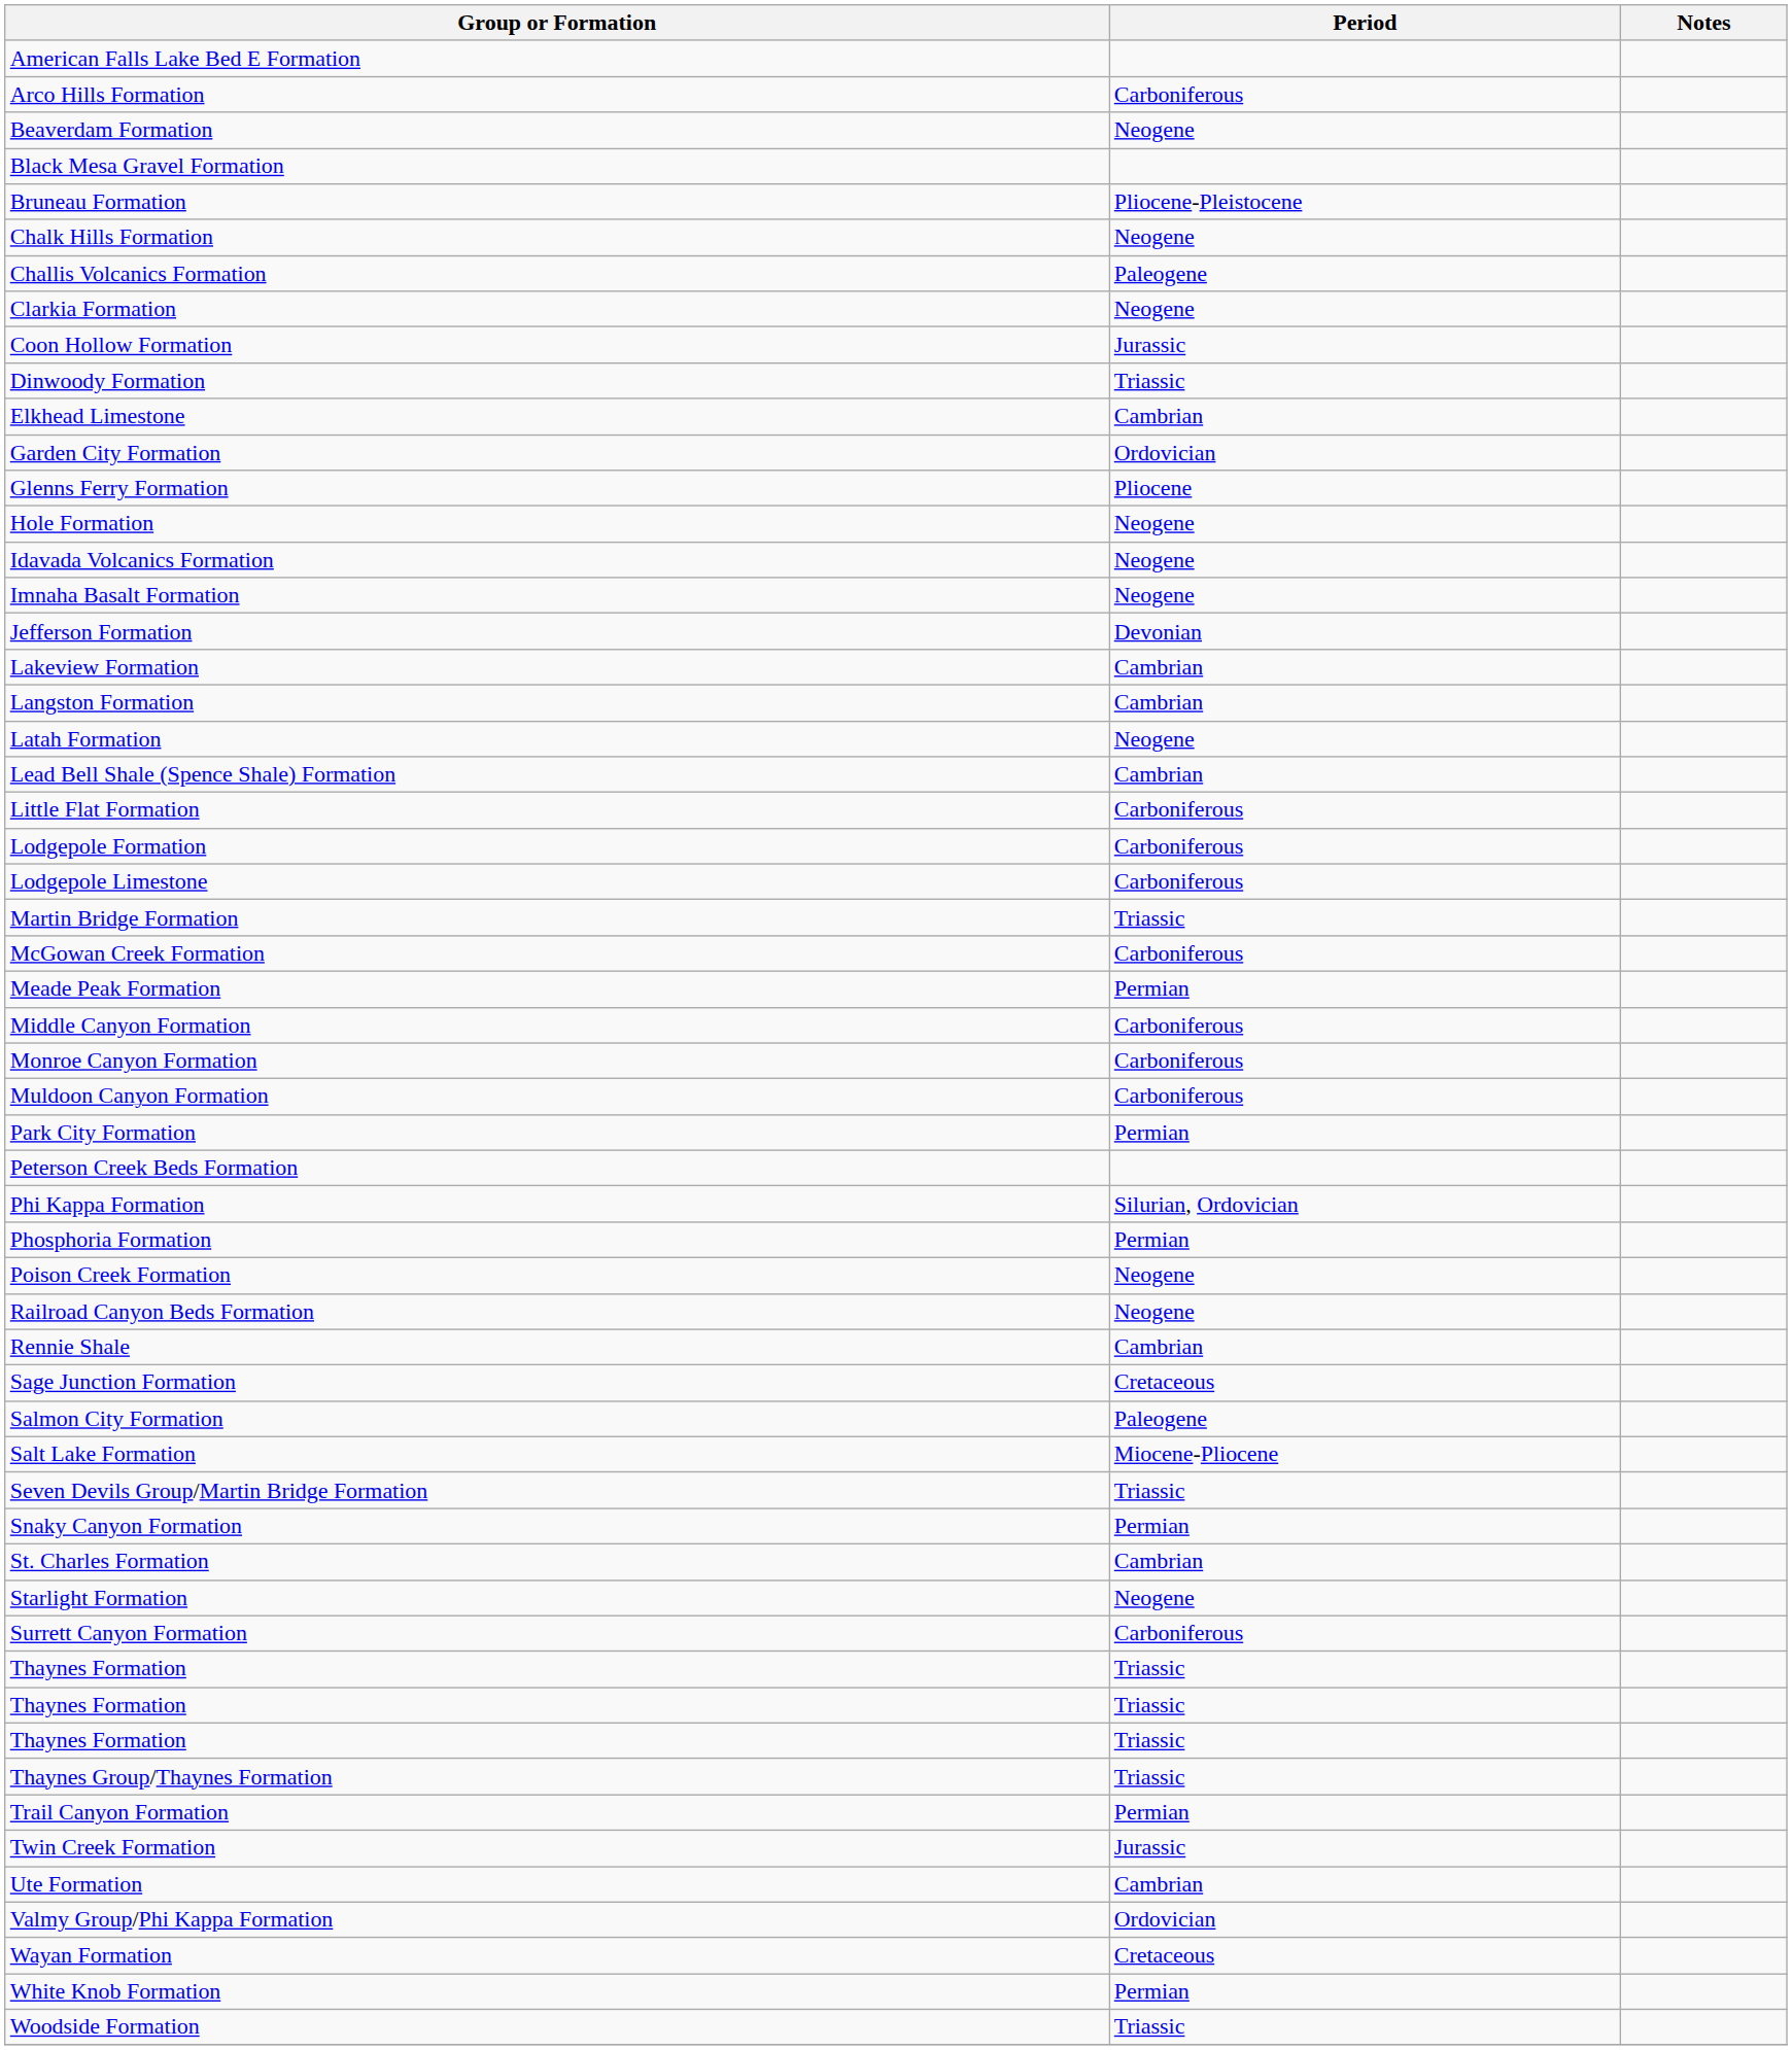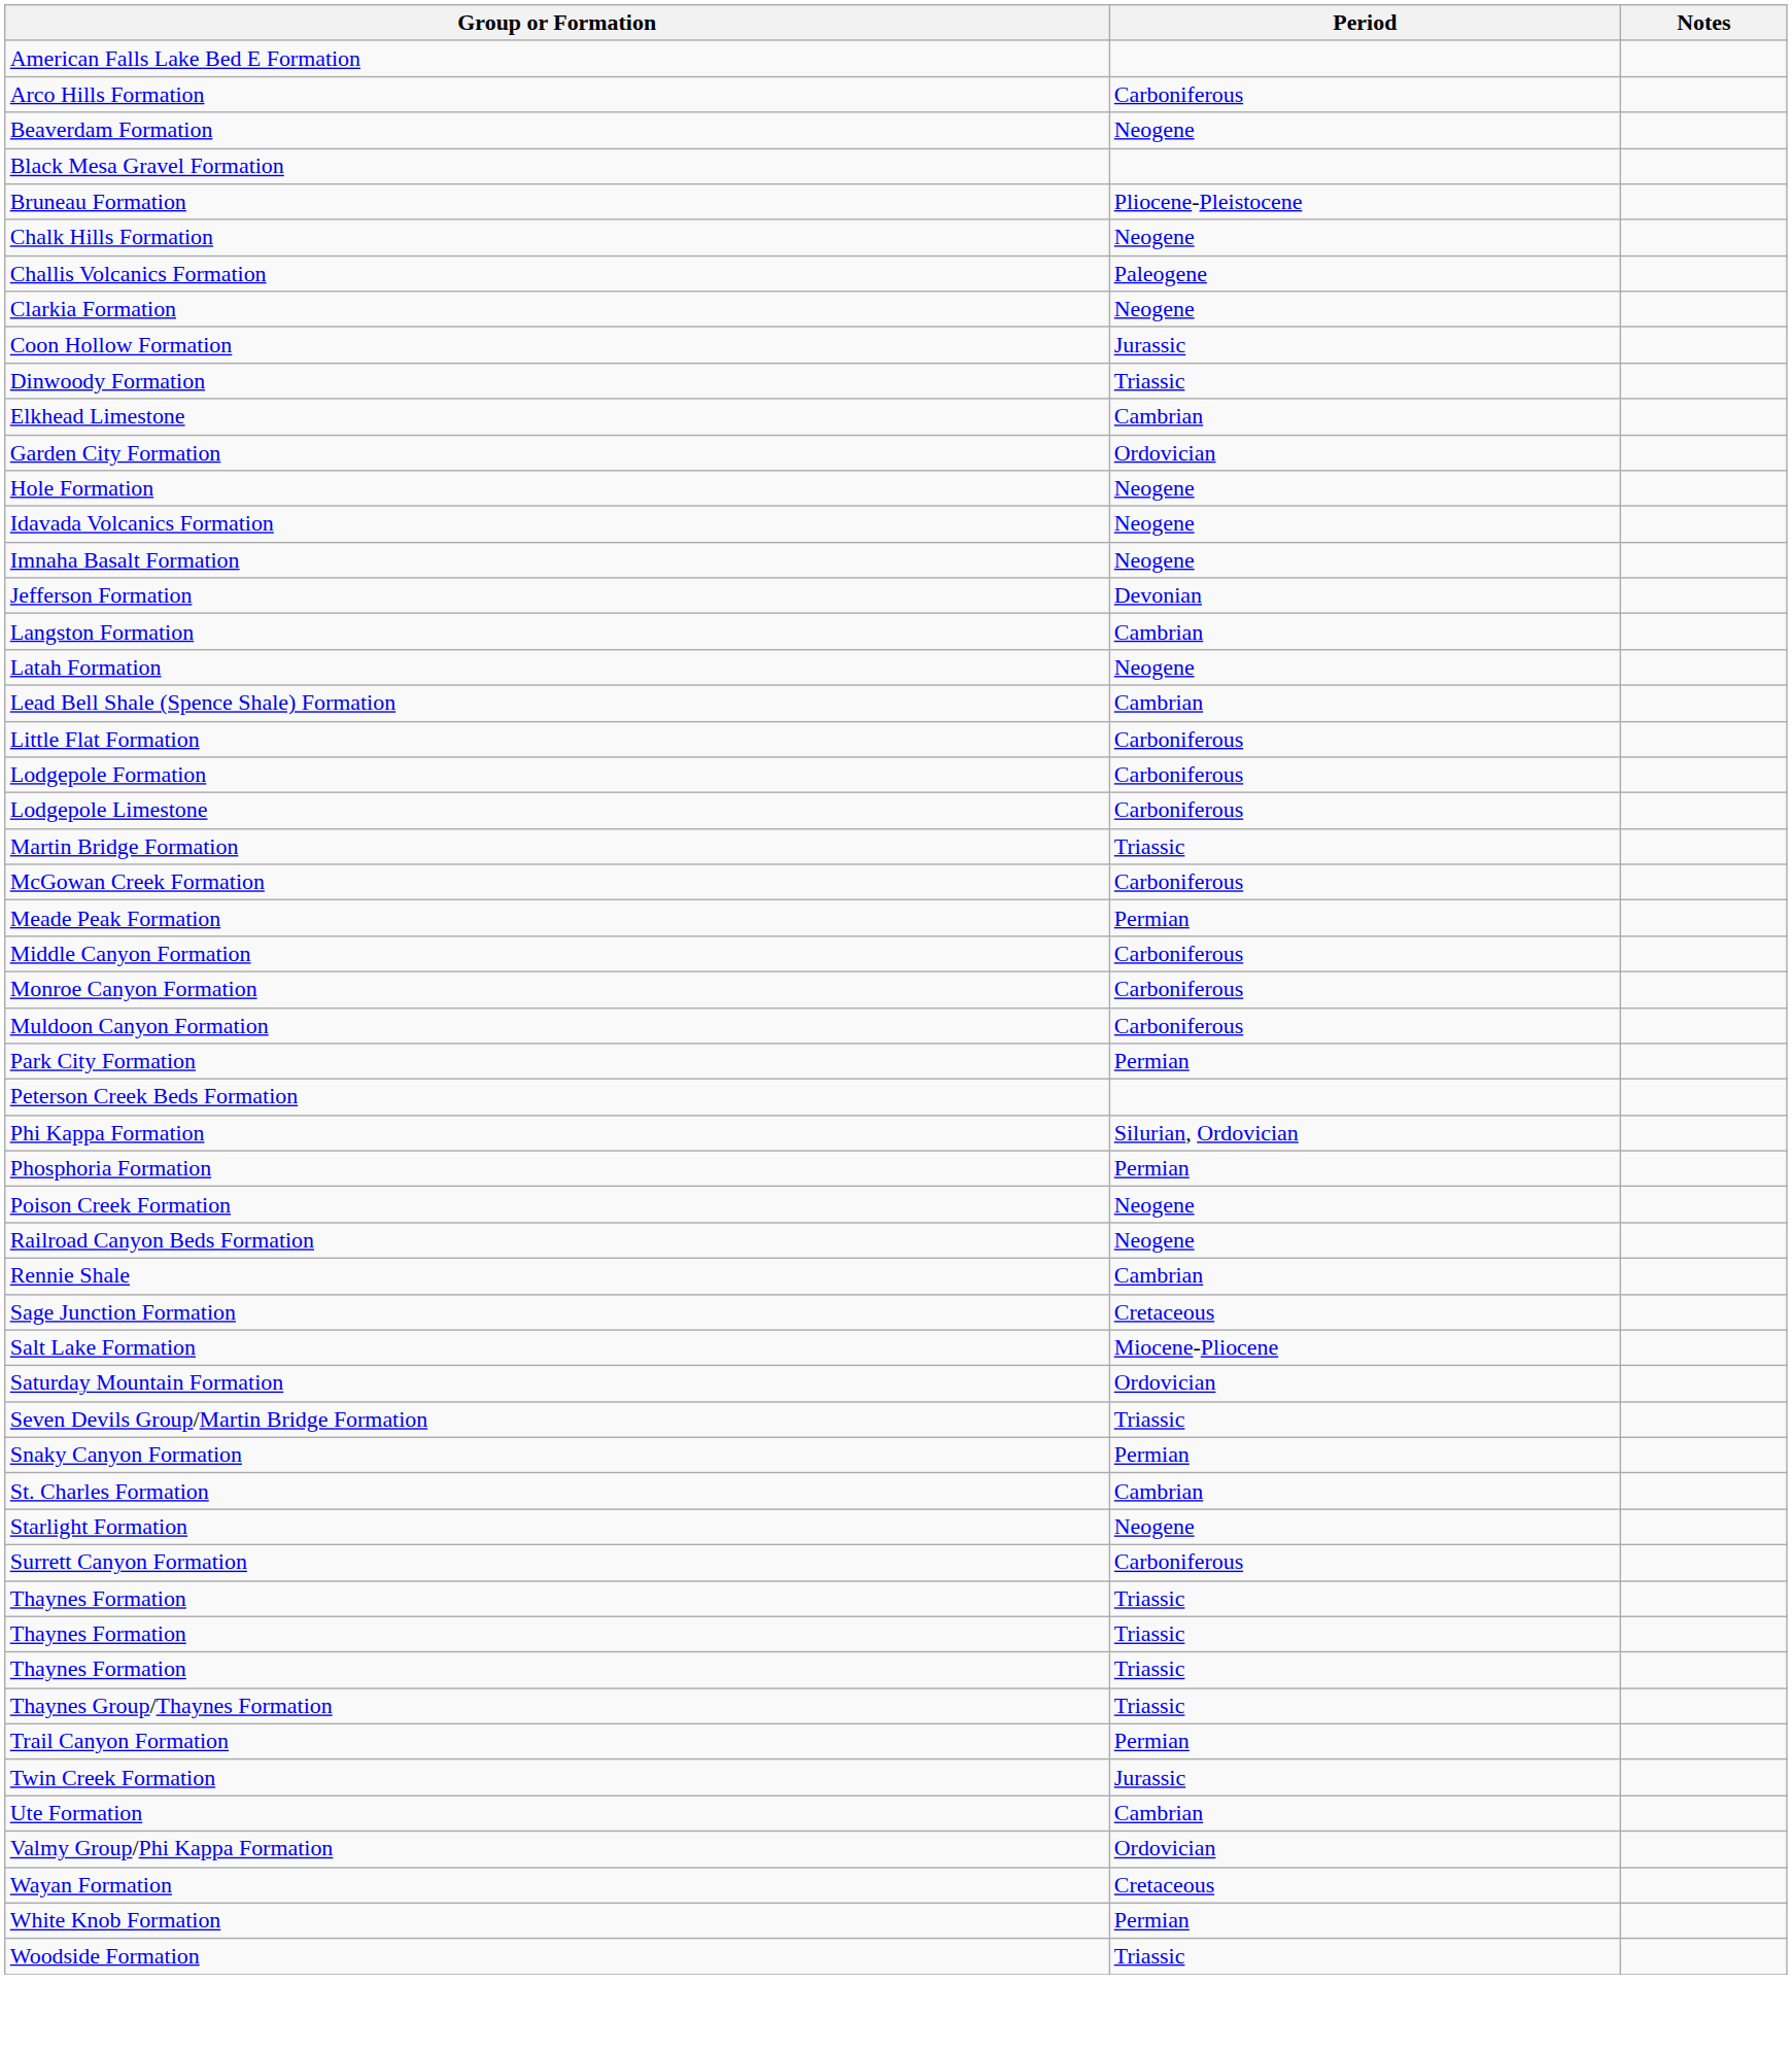- row: Glenns Ferry Formation | Pliocene
- row: Lakeview Formation | Cambrian
- row: Salmon City Formation | Paleogene
+ row: Saturday Mountain Formation | Ordovician
